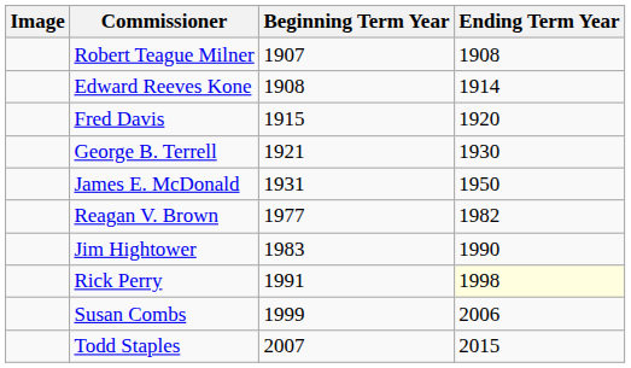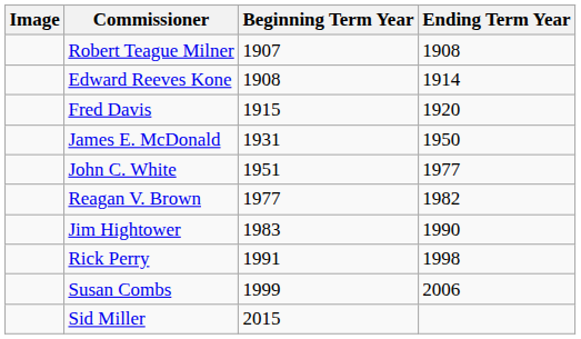- row: George B. Terrell | 1921 | 1930
+ row: John C. White | 1951 | 1977
Rick Perry | Ending Term Year: lightyellow background -> no background
- row: Todd Staples | 2007 | 2015
+ row: Sid Miller | 2015
